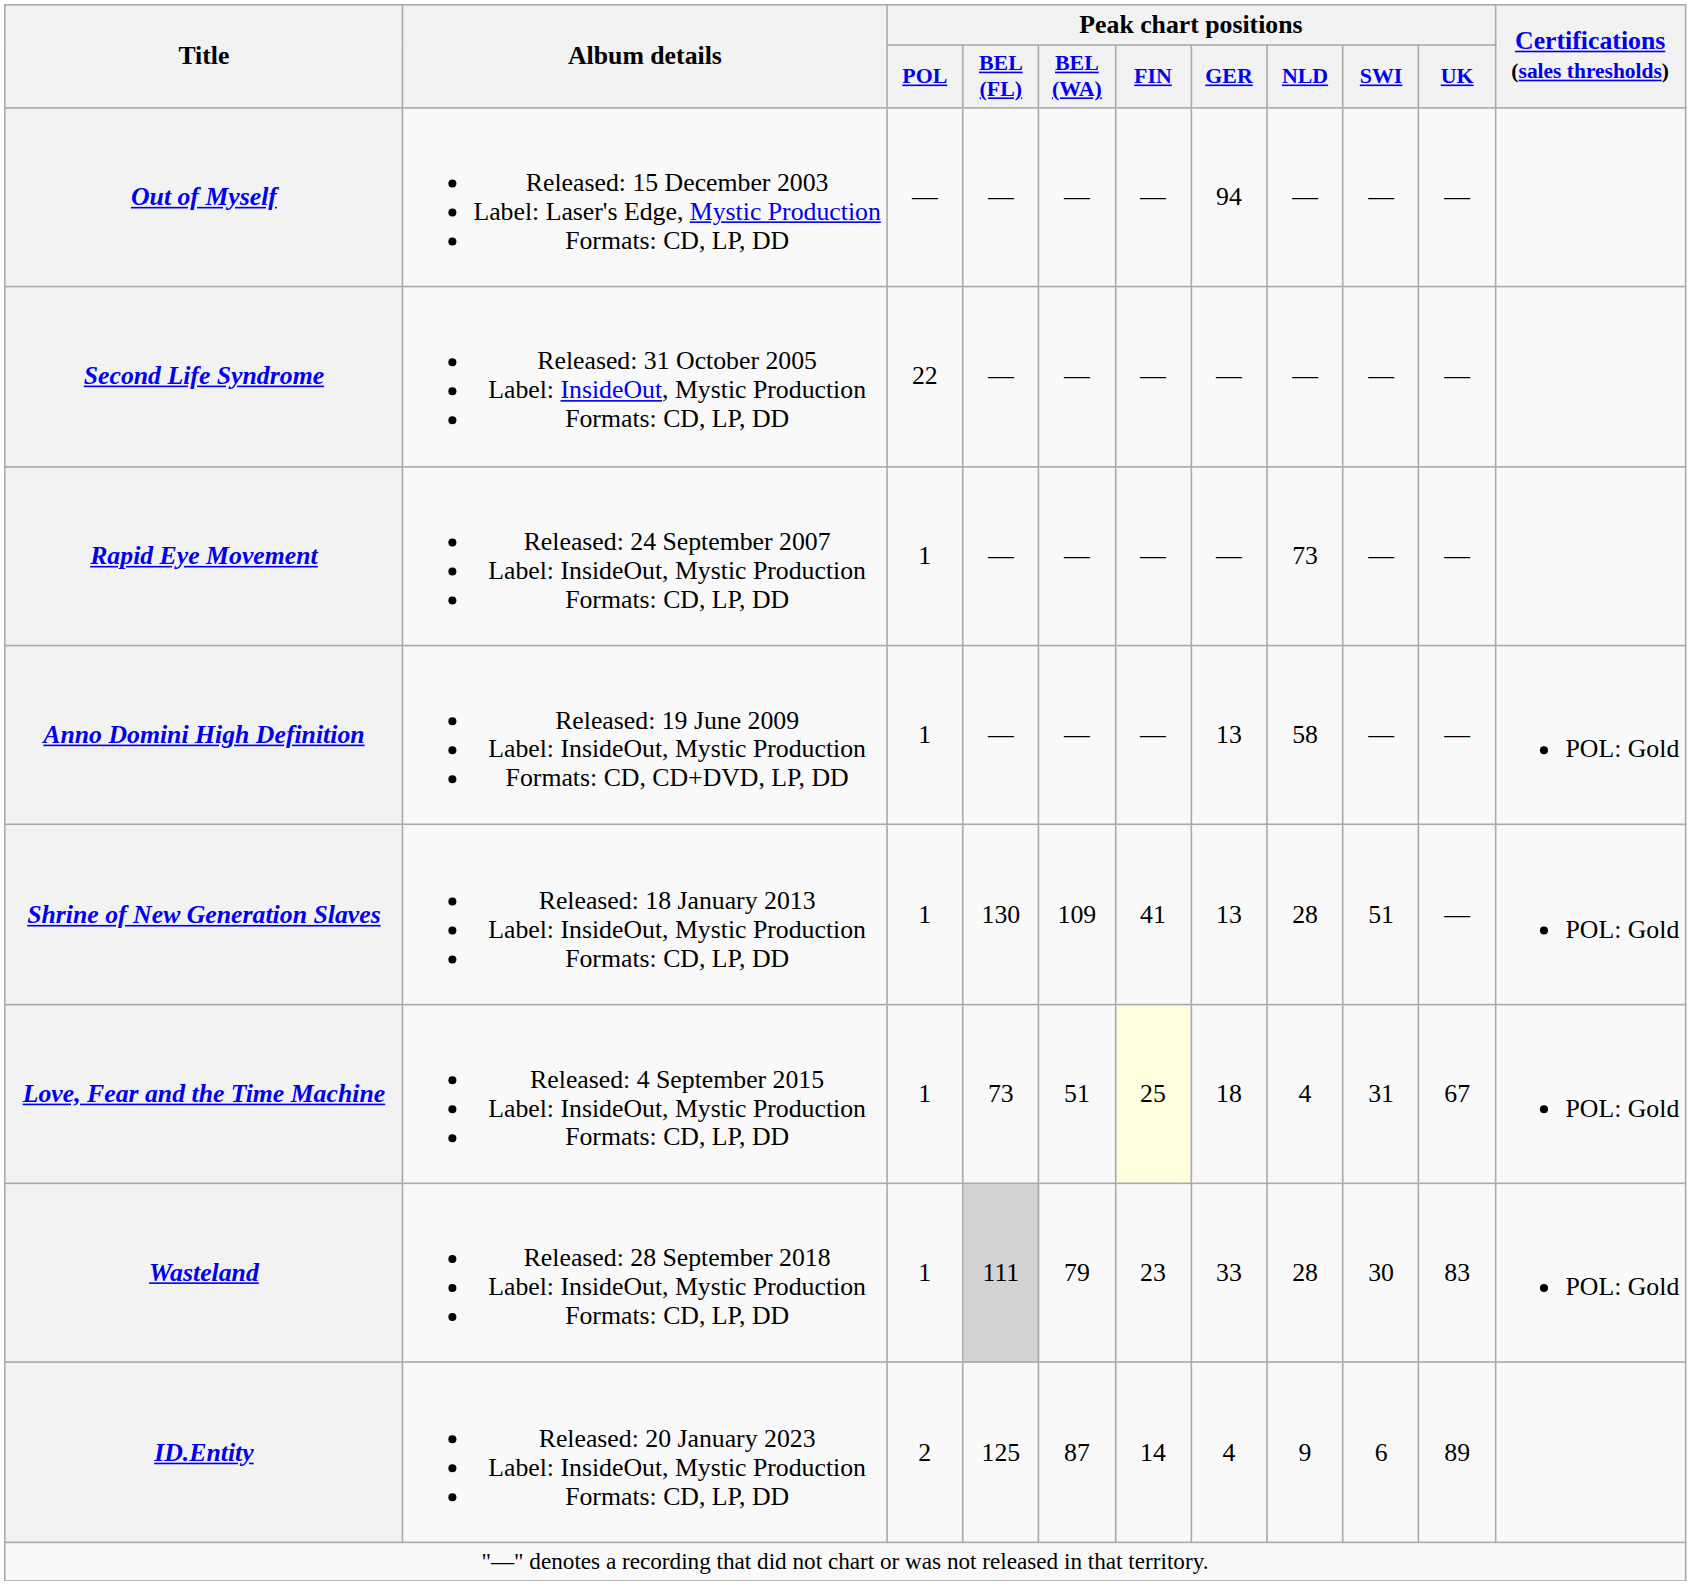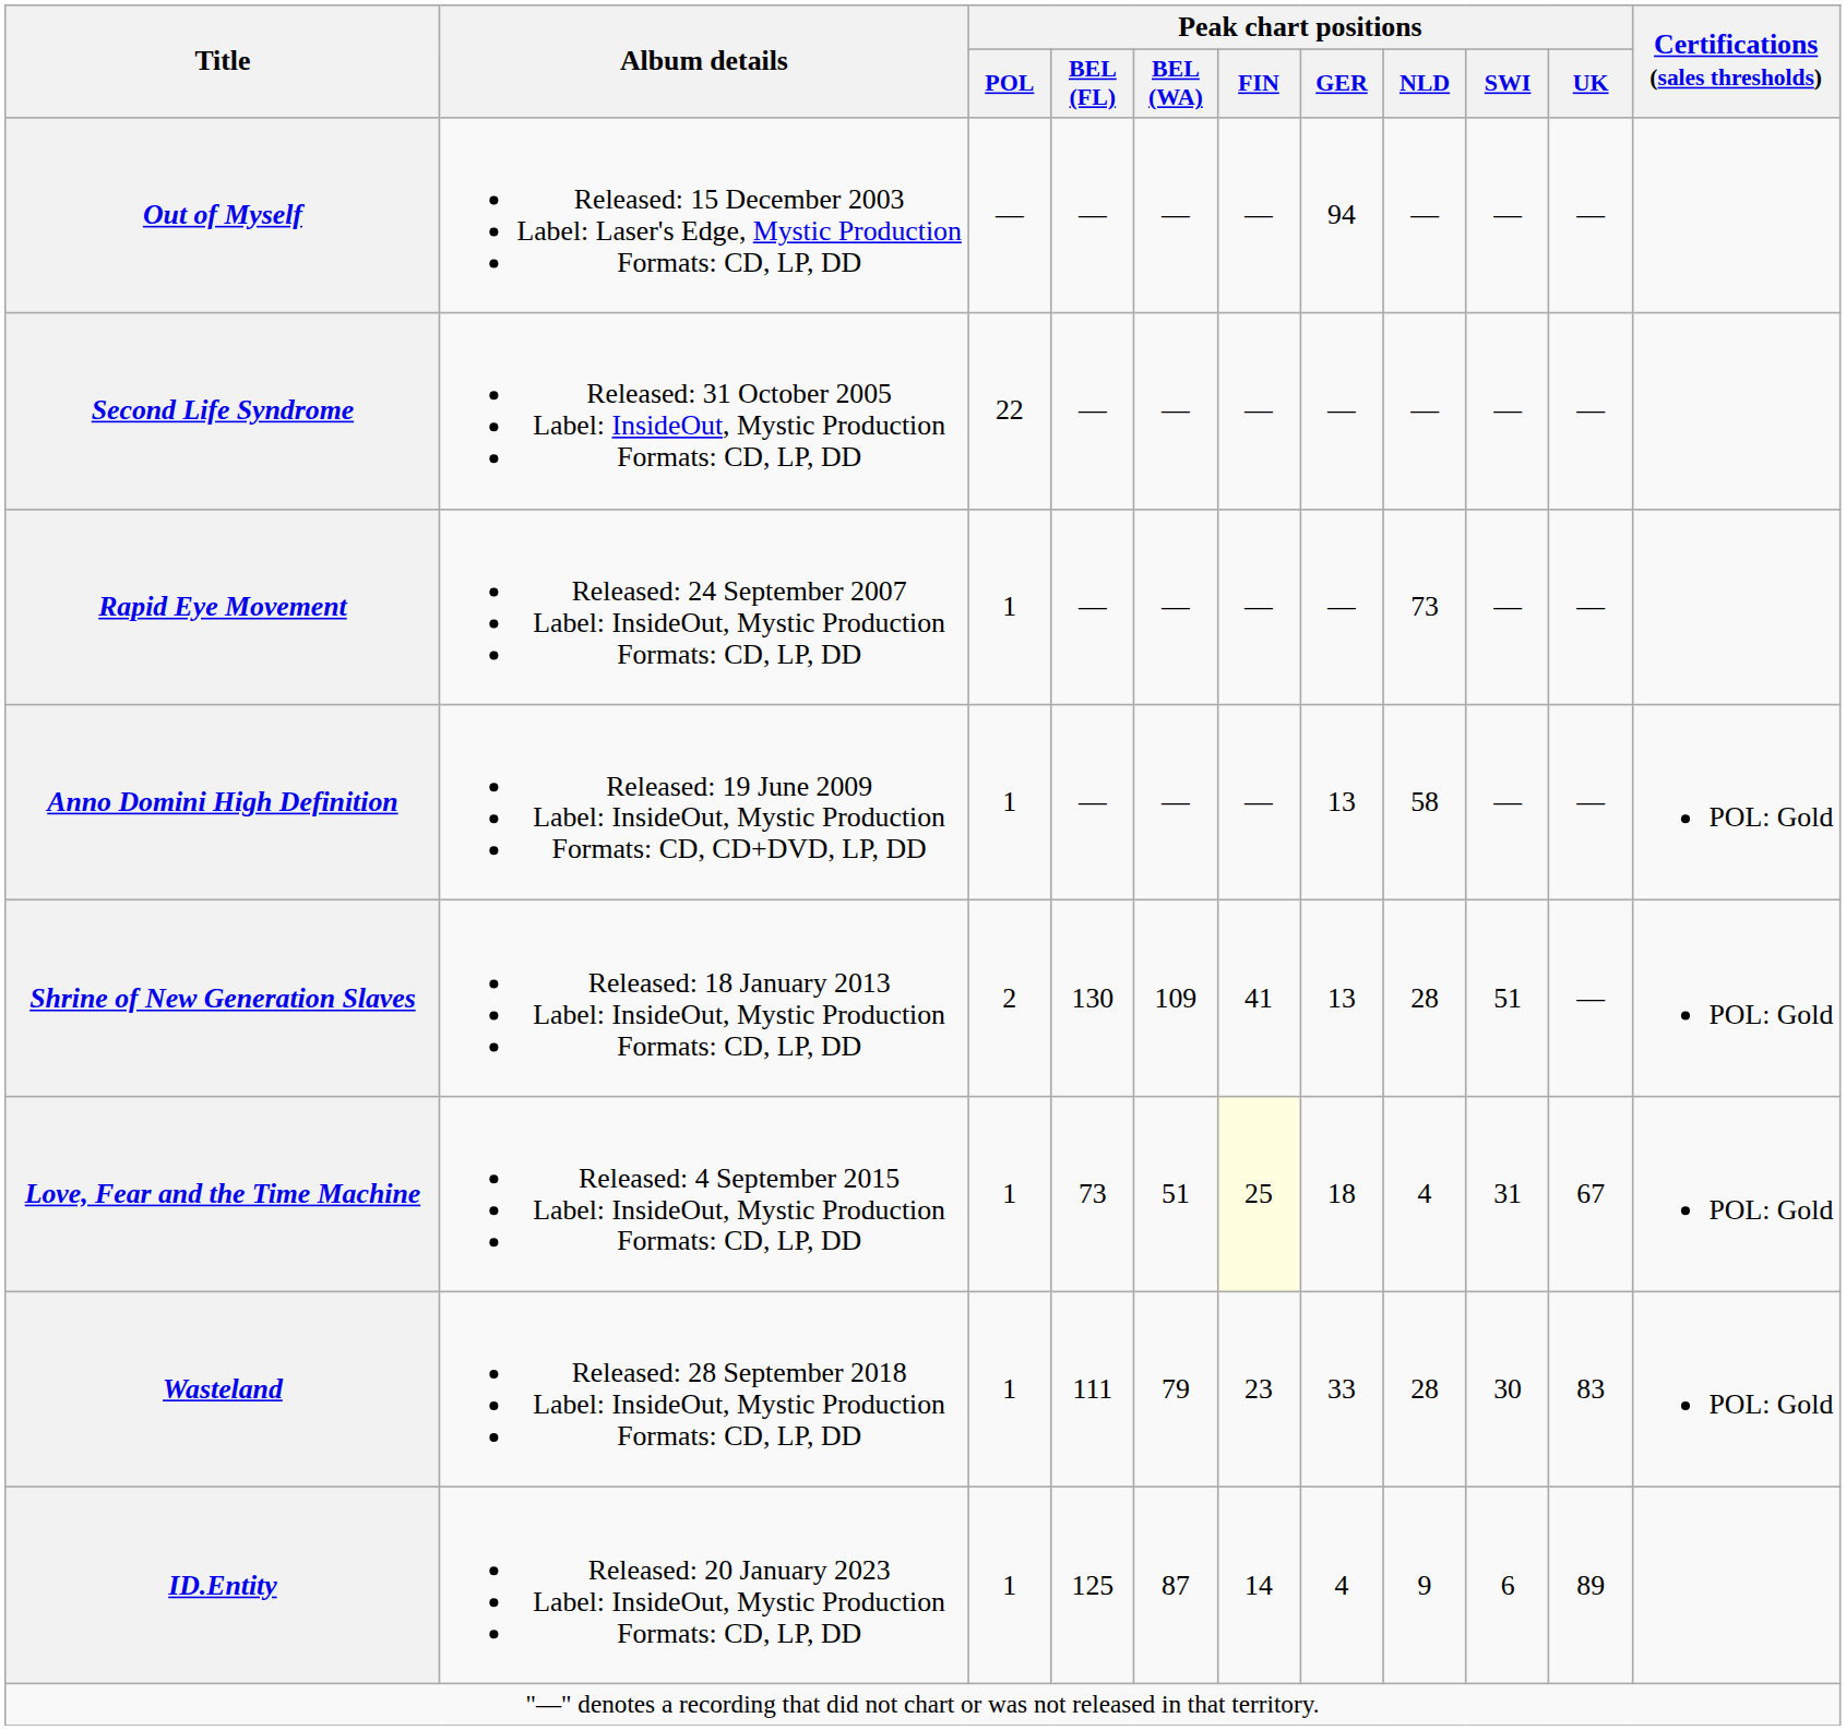Shrine of New Generation Slaves | Peak chart positions / POL: 1 -> 2
Wasteland | Peak chart positions / BEL (FL): lightgrey background -> no background
ID.Entity | Peak chart positions / POL: 2 -> 1
